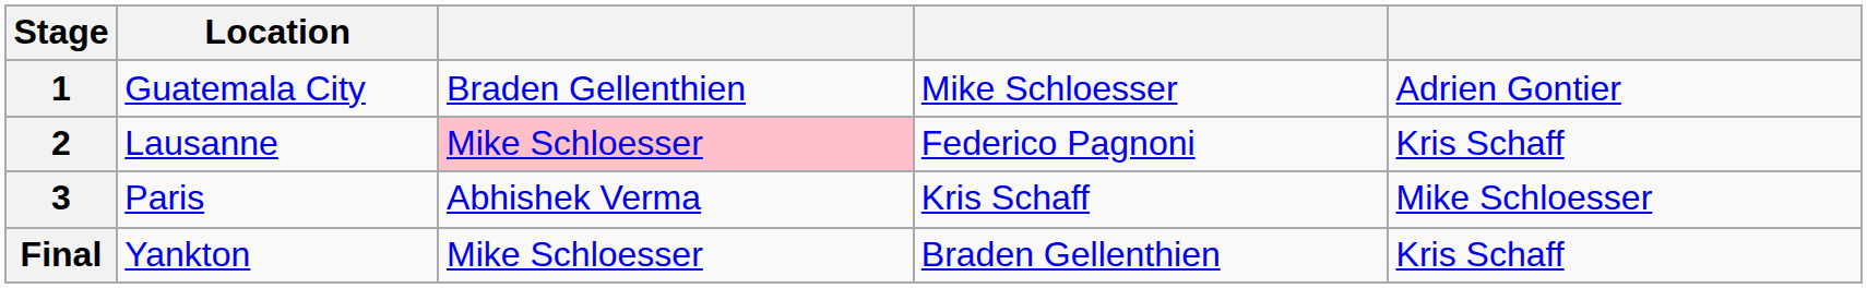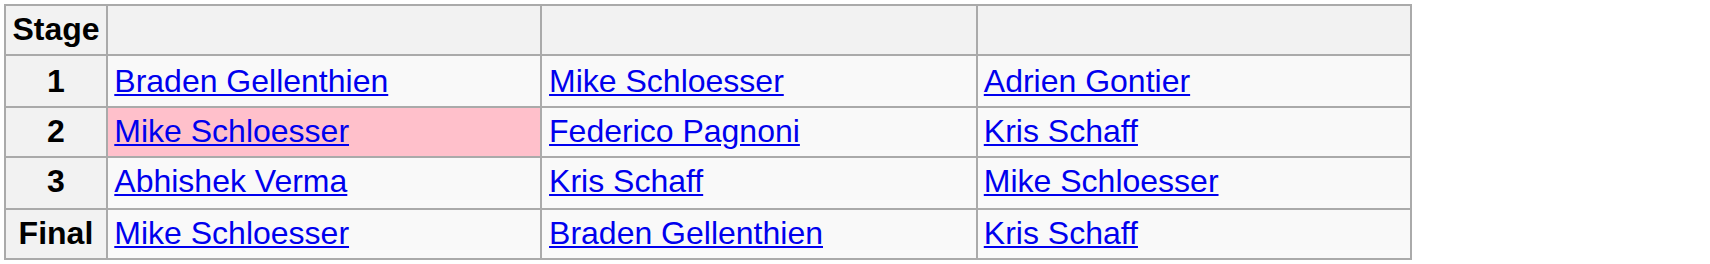- column: Location | Guatemala City | Lausanne | Paris | Yankton
